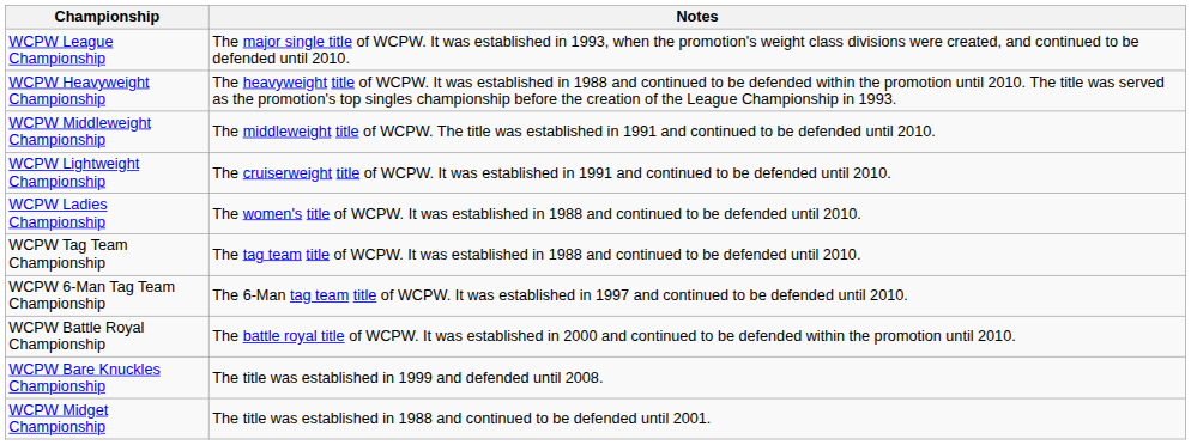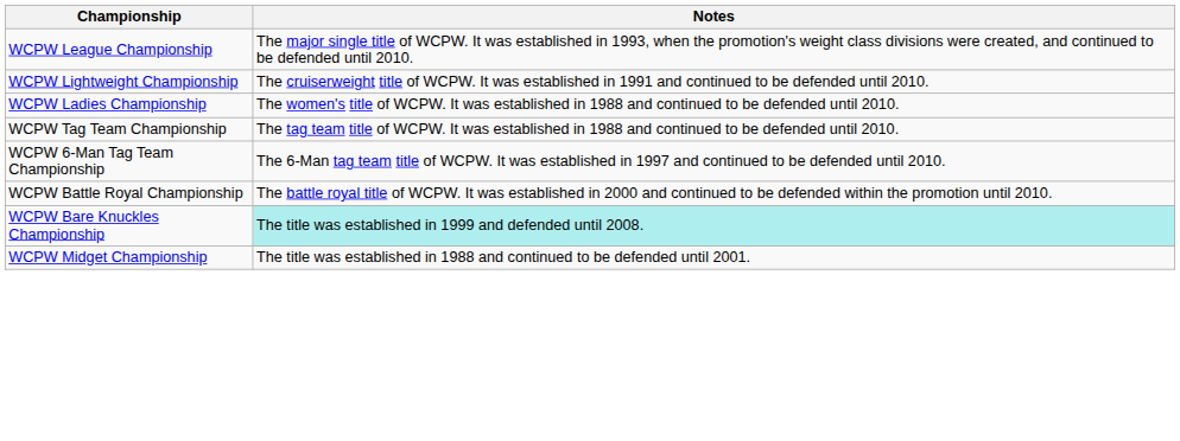- row: WCPW Heavyweight Championship | The heavyweight title of WCPW. It was established in 1988 and continued to be defended within the promotion until 2010. The title was served as the promotion's top singles championship before the creation of the League Championship in 1993.
- row: WCPW Middleweight Championship | The middleweight title of WCPW. The title was established in 1991 and continued to be defended until 2010.
WCPW Bare Knuckles Championship | Notes: no background -> paleturquoise background
